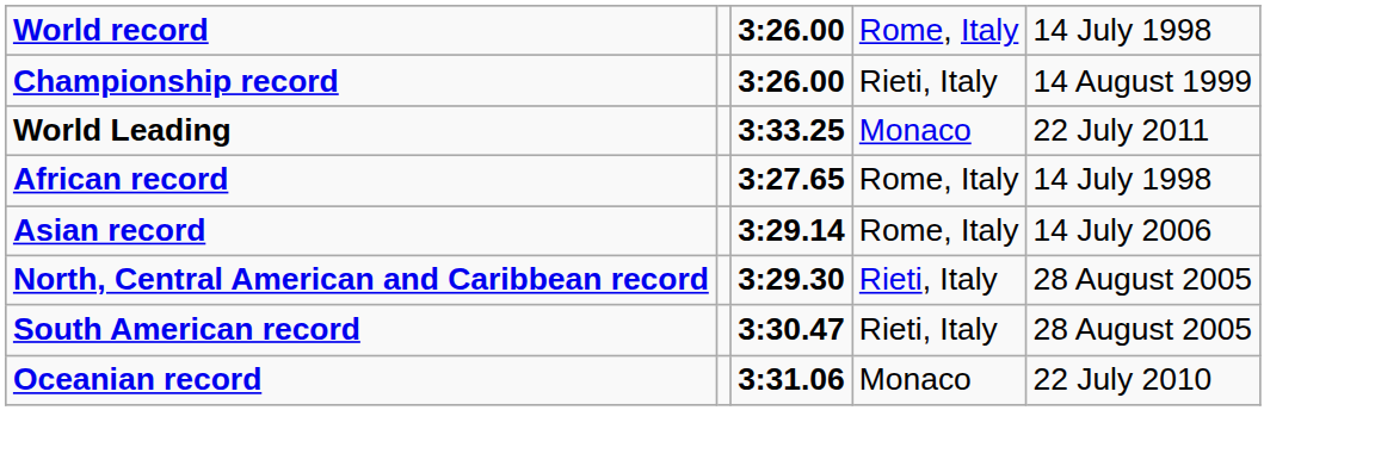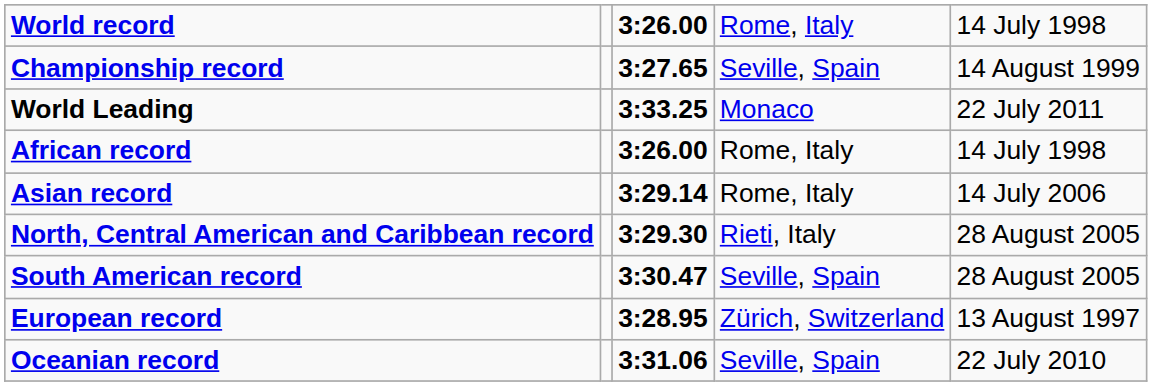Championship record | column 3: 3:26.00 -> 3:27.65
Championship record | column 4: Rieti, Italy -> Seville, Spain
African record | column 3: 3:27.65 -> 3:26.00
South American record | column 4: Rieti, Italy -> Seville, Spain
+ row: European record | 3:28.95 | Zürich, Switzerland | 13 August 1997
Oceanian record | column 4: Monaco -> Seville, Spain
